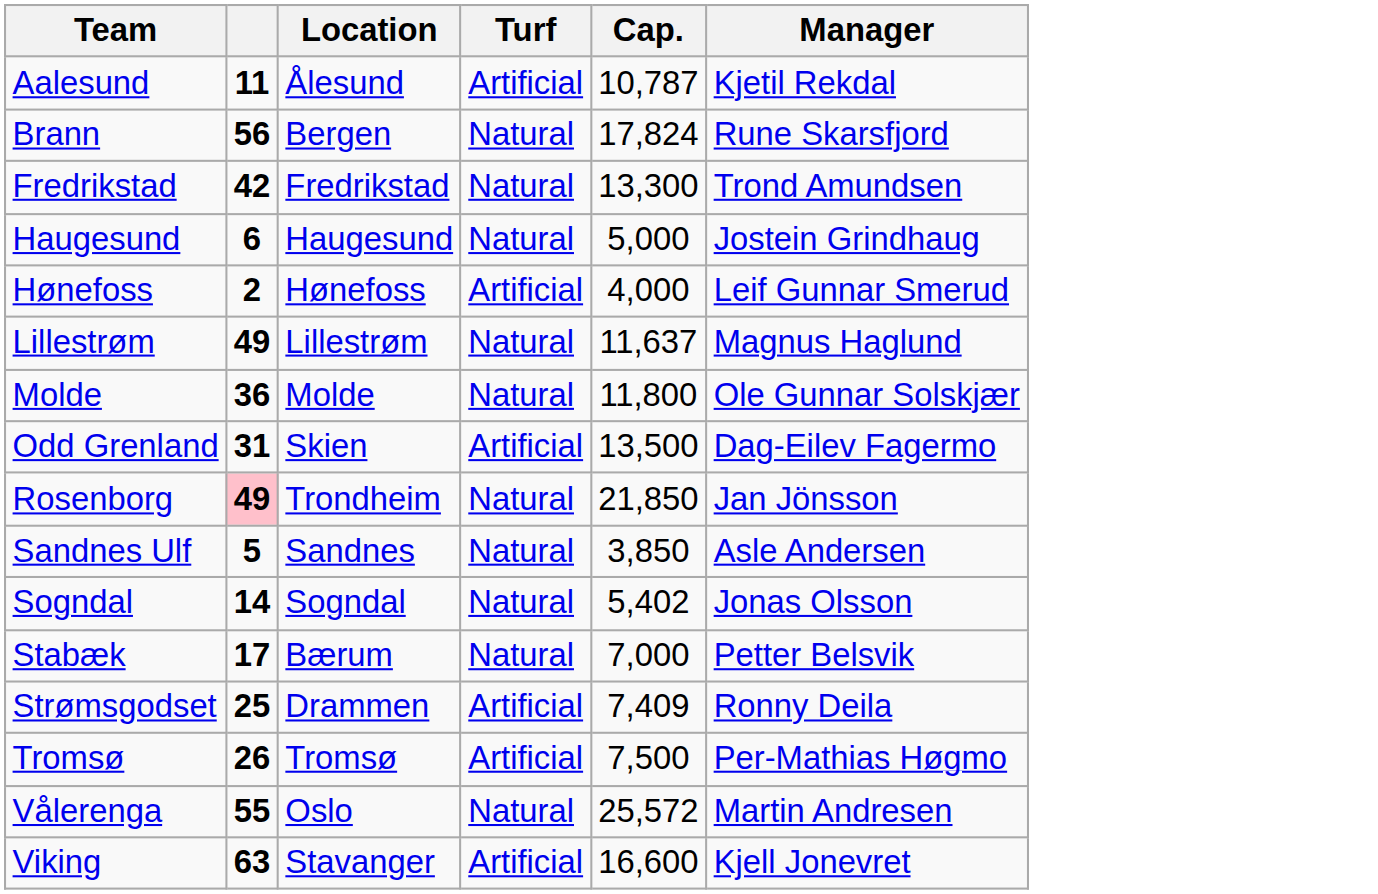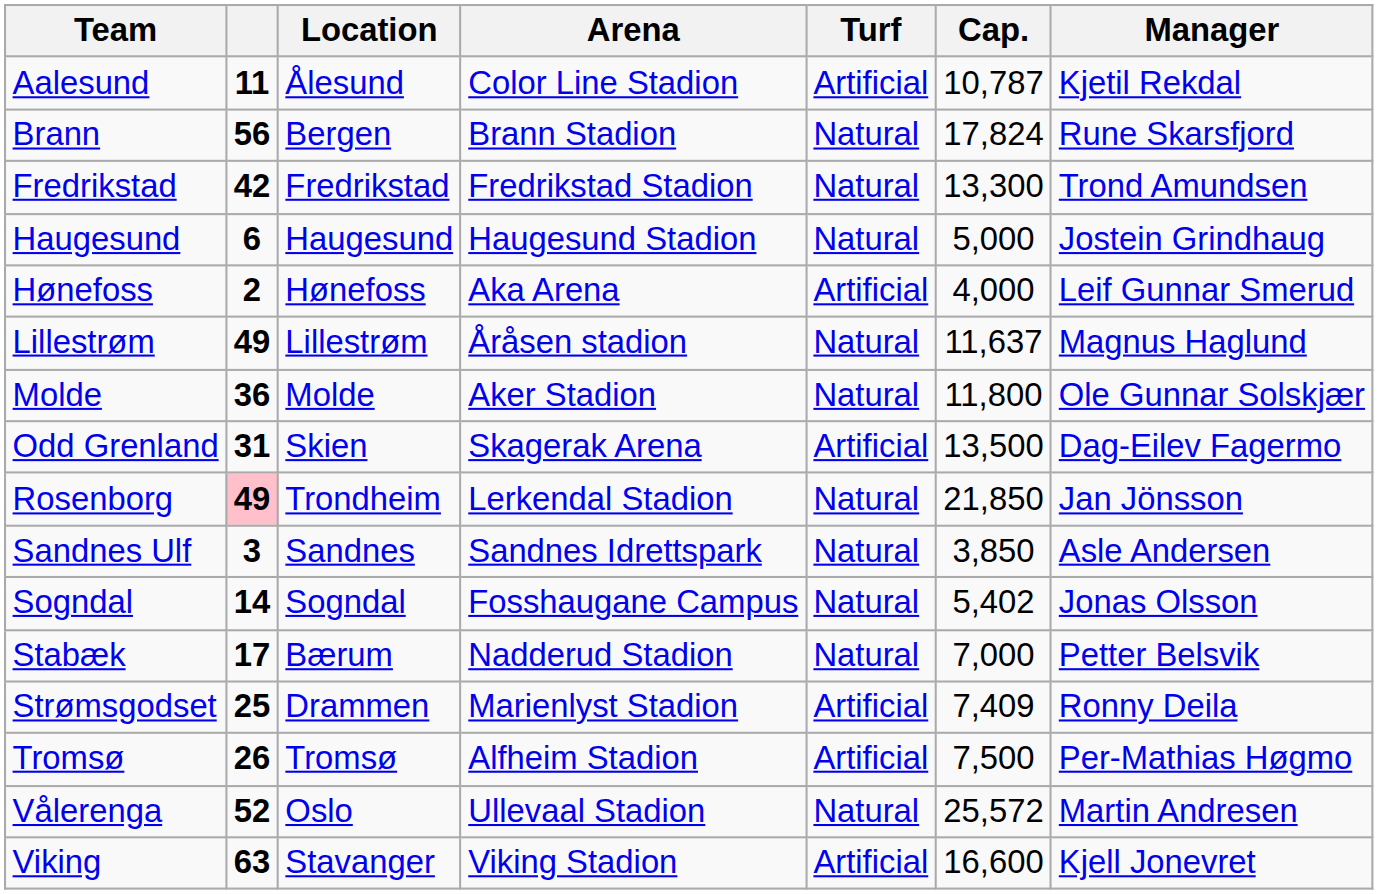+ column: Arena | Color Line Stadion | Brann Stadion | Fredrikstad Stadion | Haugesund Stadion | Aka Arena | Åråsen stadion | Aker Stadion | Skagerak Arena | Lerkendal Stadion | Sandnes Idrettspark | Fosshaugane Campus | Nadderud Stadion | Marienlyst Stadion | Alfheim Stadion | Ullevaal Stadion | Viking Stadion
Sandnes Ulf | column 2: 5 -> 3
Vålerenga | column 2: 55 -> 52
